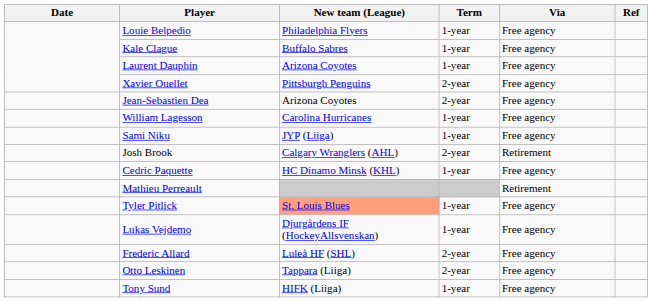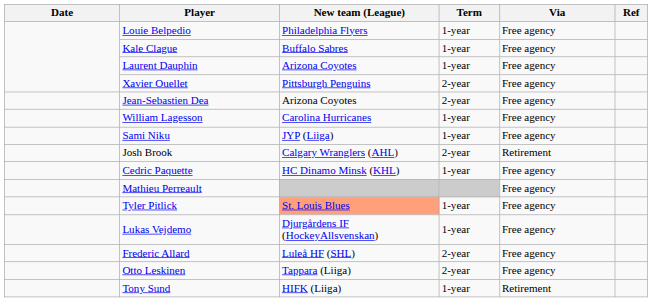Mathieu Perreault | Via: Retirement -> Free agency
Tony Sund | Via: Free agency -> Retirement
